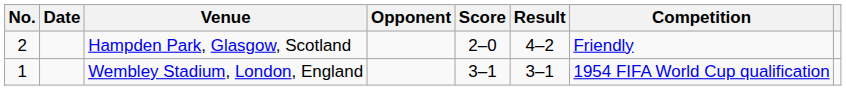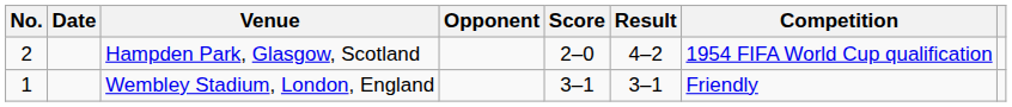Hampden Park, Glasgow, Scotland | Competition: Friendly -> 1954 FIFA World Cup qualification
Wembley Stadium, London, England | Competition: 1954 FIFA World Cup qualification -> Friendly
